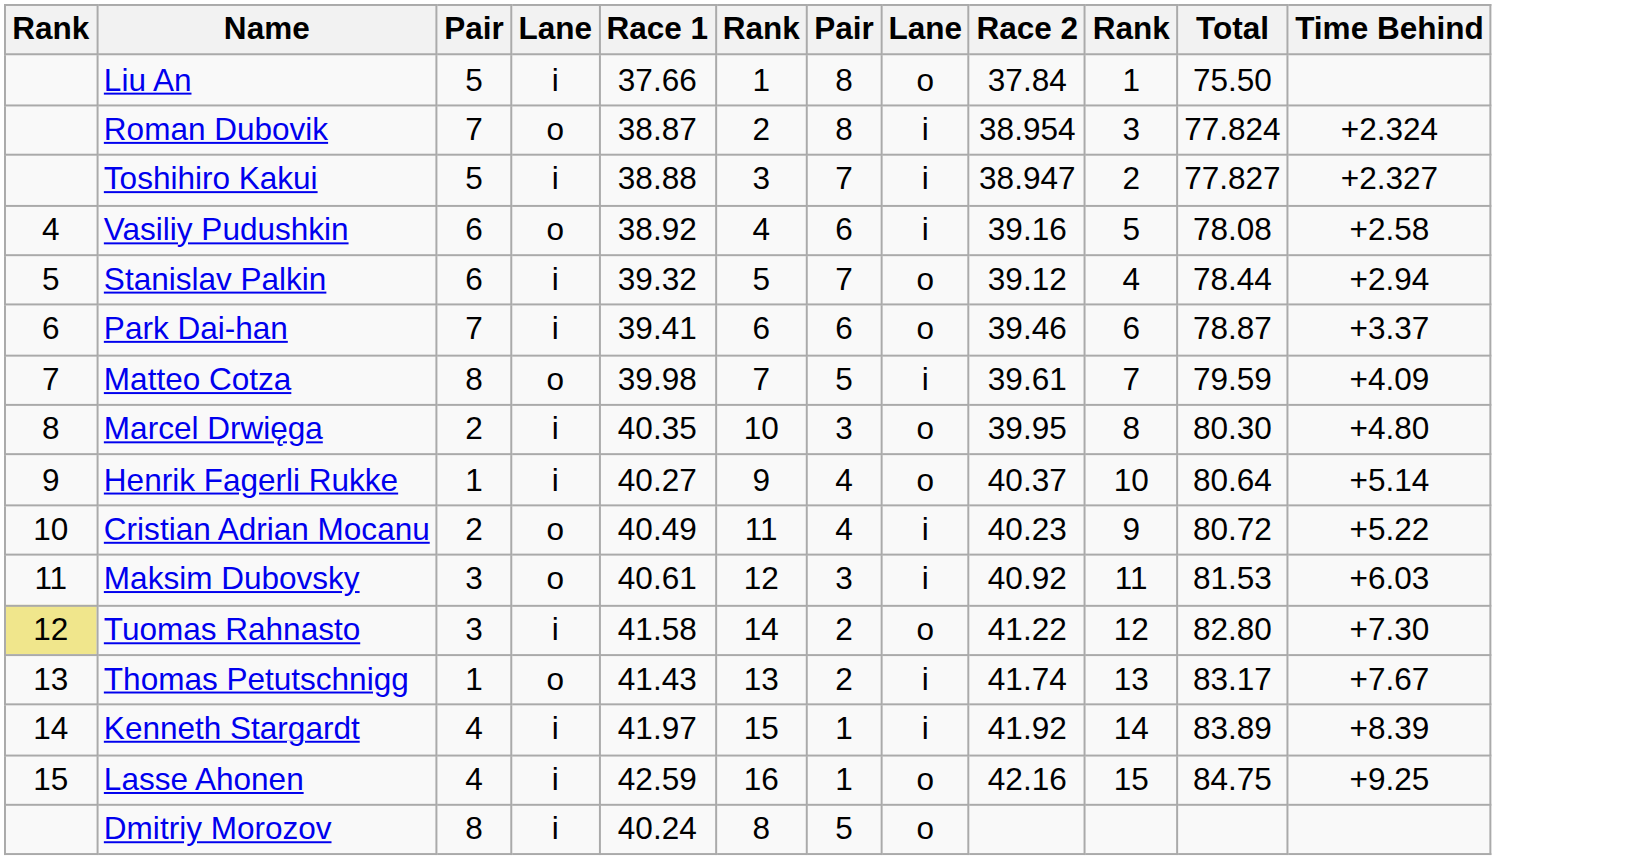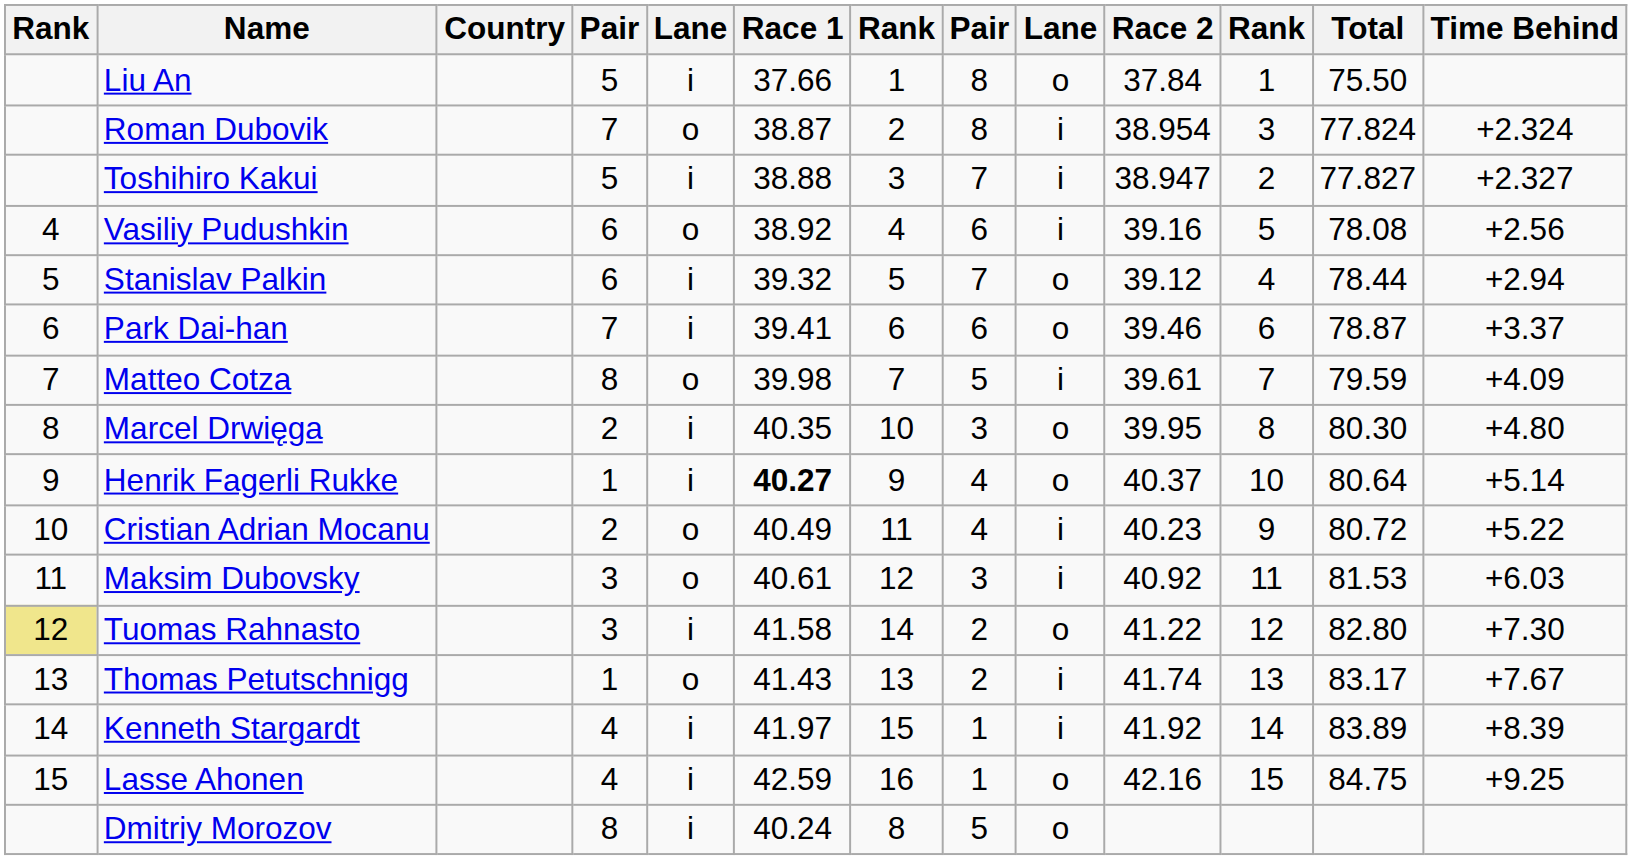+ column: Country
Vasiliy Pudushkin | Time Behind: +2.58 -> +2.56
Henrik Fagerli Rukke | Race 1: normal -> bold
